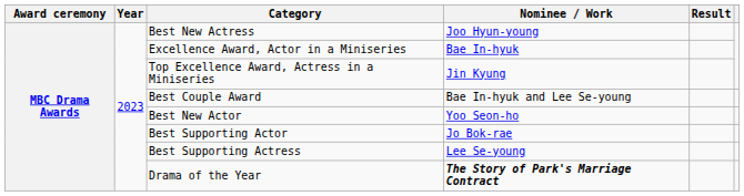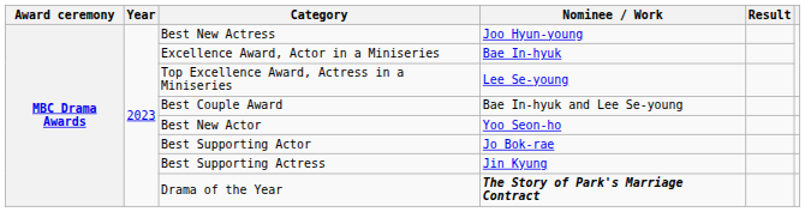Top Excellence Award, Actress in a Miniseries | Nominee / Work: Jin Kyung -> Lee Se-young
Best Supporting Actress | Nominee / Work: Lee Se-young -> Jin Kyung
